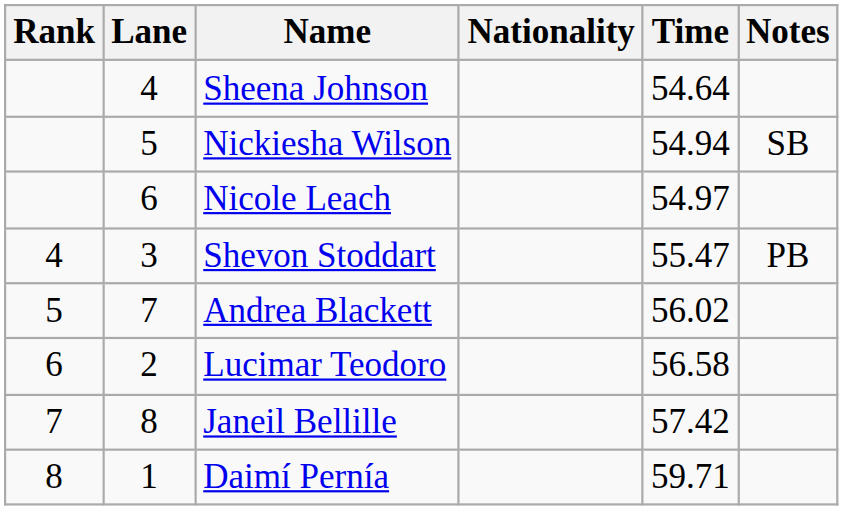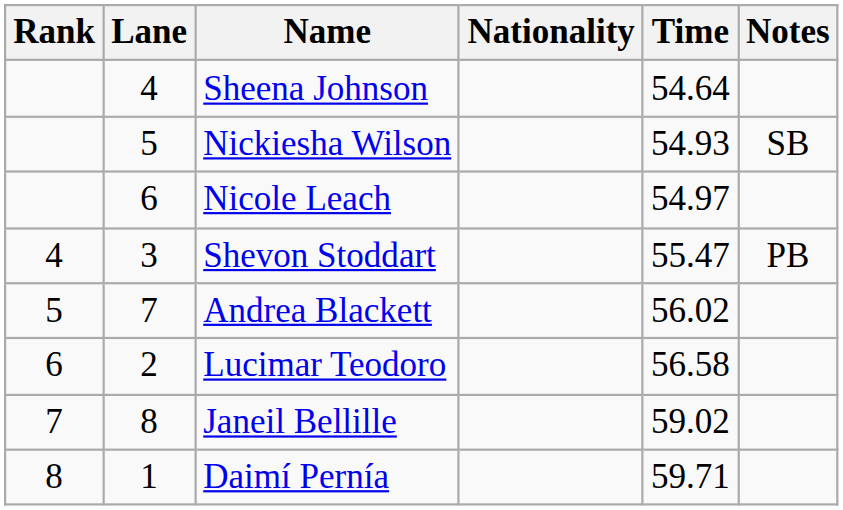Nickiesha Wilson | Time: 54.94 -> 54.93
Janeil Bellille | Time: 57.42 -> 59.02
